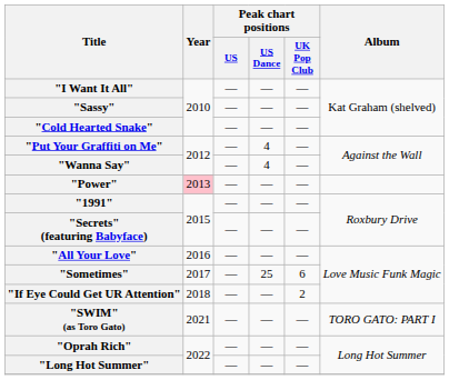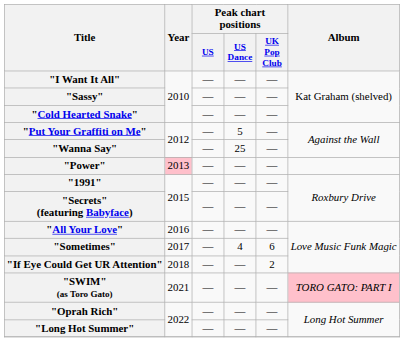"Put Your Graffiti on Me" | Peak chart positions / US Dance: 4 -> 5
"Wanna Say" | Peak chart positions / US Dance: 4 -> 25
"Sometimes" | Peak chart positions / US Dance: 25 -> 4
"SWIM" (as Toro Gato) | Album: no background -> pink background
